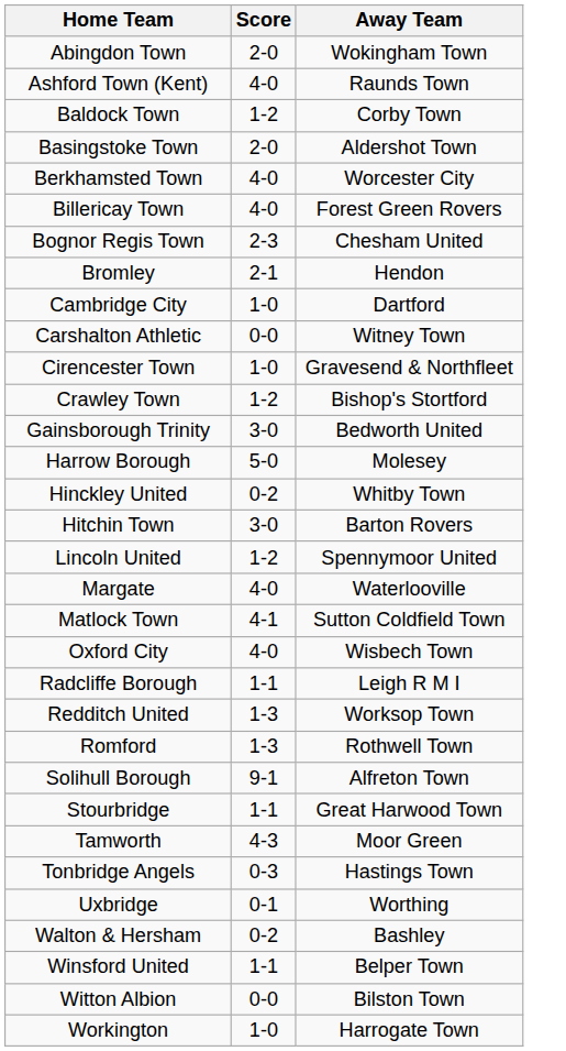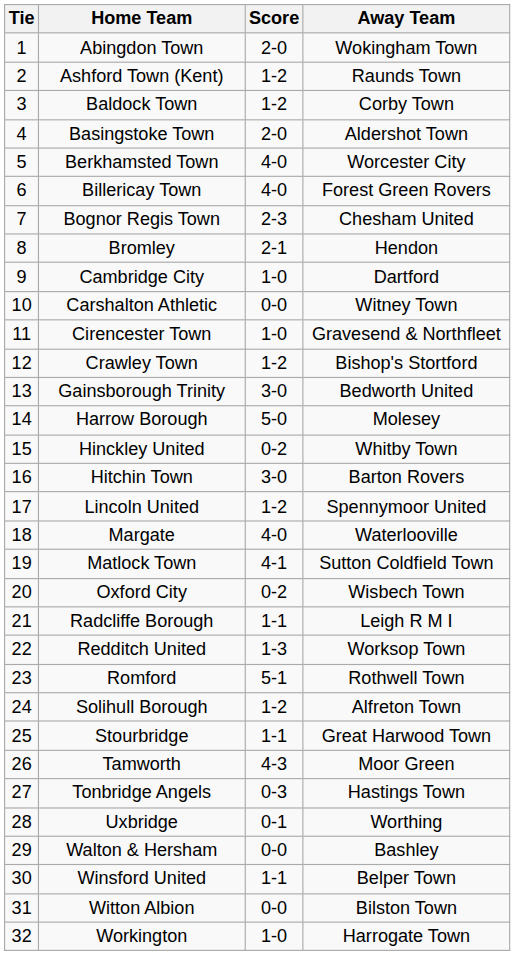+ column: Tie | 1 | 2 | 3 | 4 | 5 | 6 | 7 | 8 | 9 | 10 | 11 | 12 | 13 | 14 | 15 | 16 | 17 | 18 | 19 | 20 | 21 | 22 | 23 | 24 | 25 | 26 | 27 | 28 | 29 | 30 | 31 | 32
Ashford Town (Kent) | Score: 4-0 -> 1-2
Oxford City | Score: 4-0 -> 0-2
Romford | Score: 1-3 -> 5-1
Solihull Borough | Score: 9-1 -> 1-2
Walton & Hersham | Score: 0-2 -> 0-0
